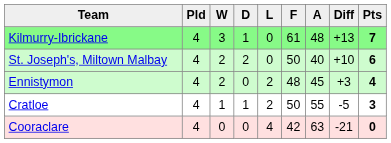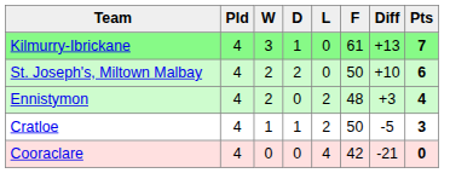- column: A | 48 | 40 | 45 | 55 | 63
